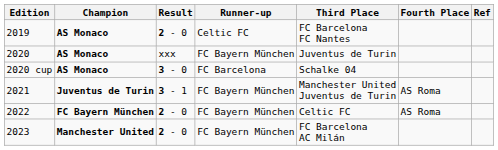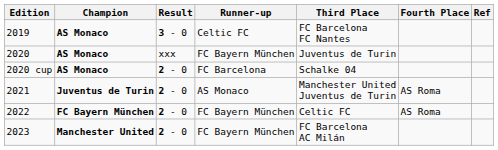2019 | Result: 2 - 0 -> 3 - 0
2020 cup | Result: 3 - 0 -> 2 - 0
2021 | Result: 3 - 1 -> 2 - 0
2021 | Runner-up: FC Bayern München -> AS Monaco
